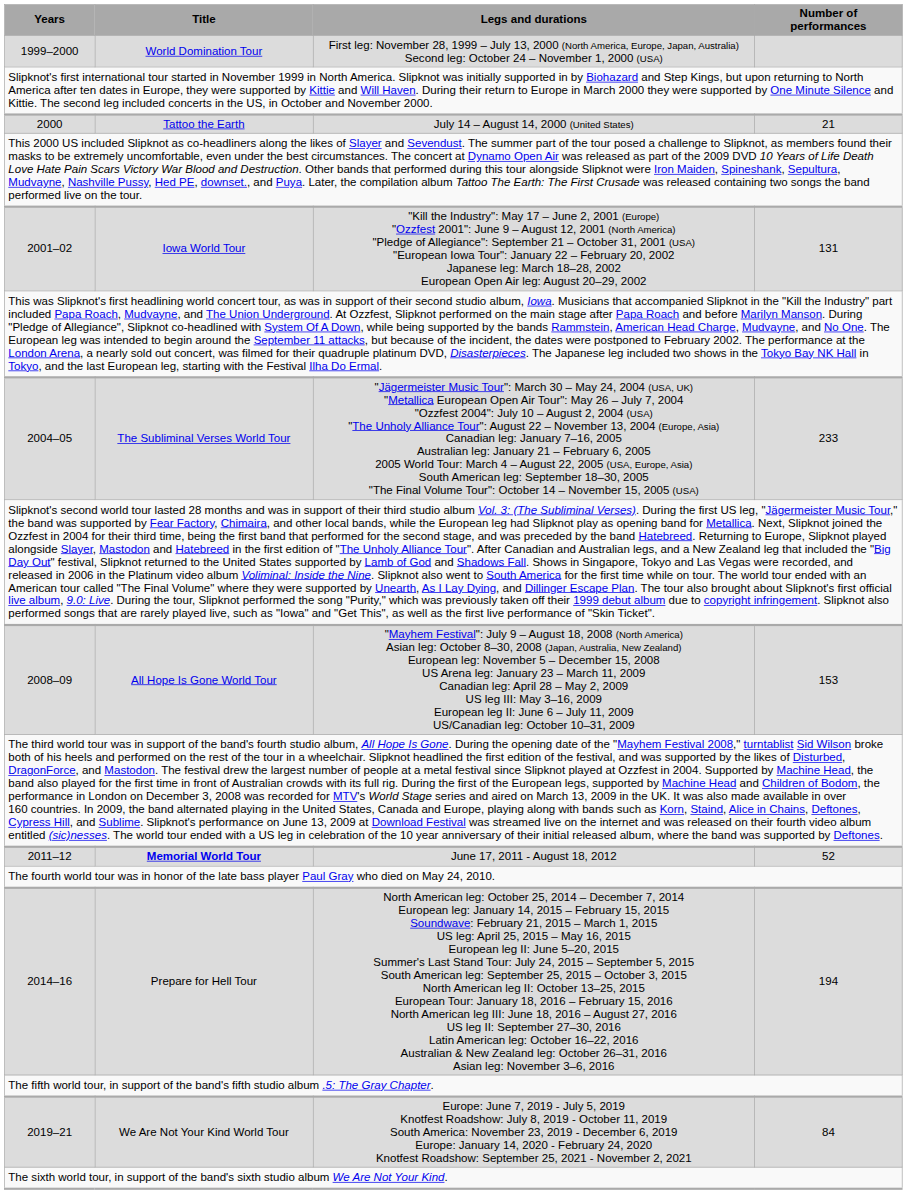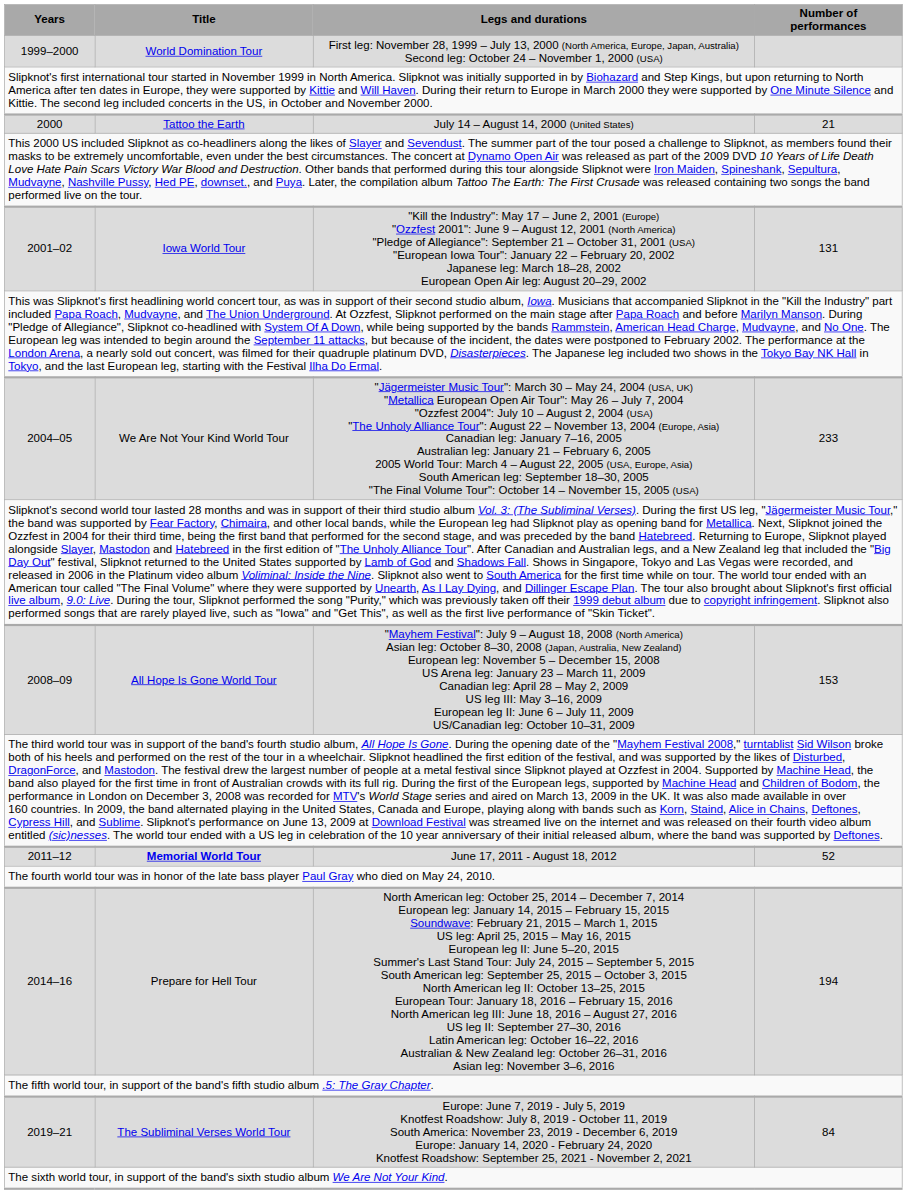2004–05 | Title: The Subliminal Verses World Tour -> We Are Not Your Kind World Tour
2019–21 | Title: We Are Not Your Kind World Tour -> The Subliminal Verses World Tour
